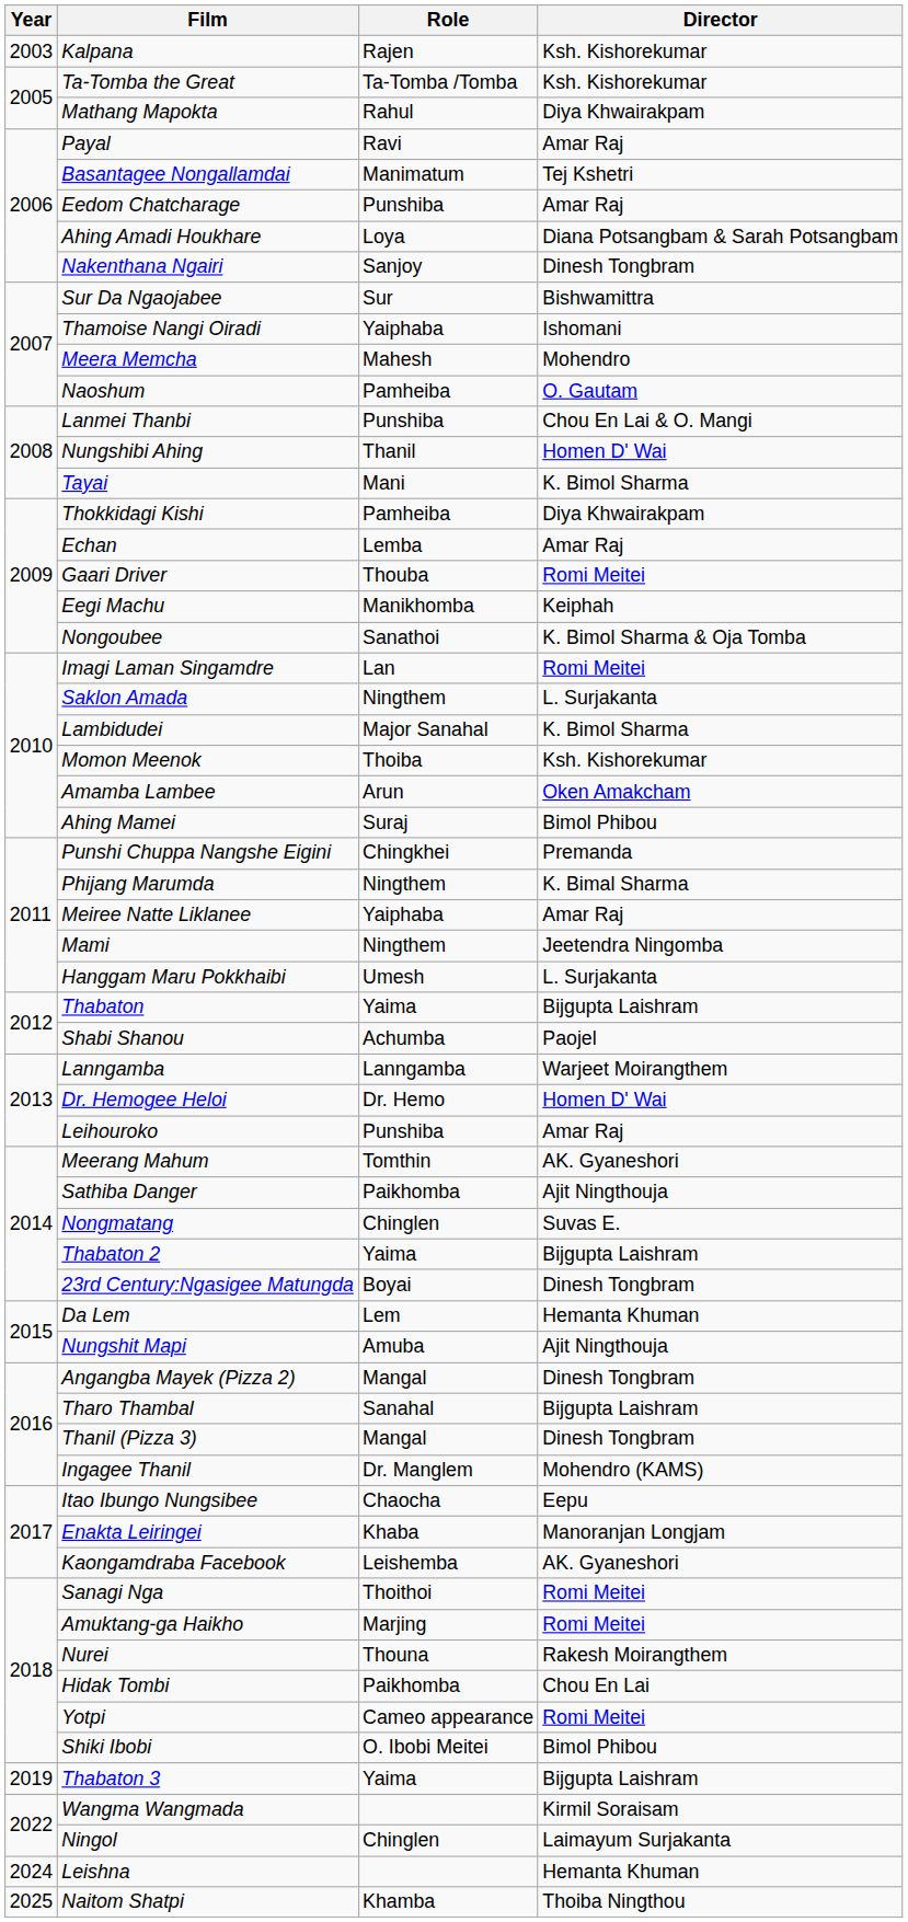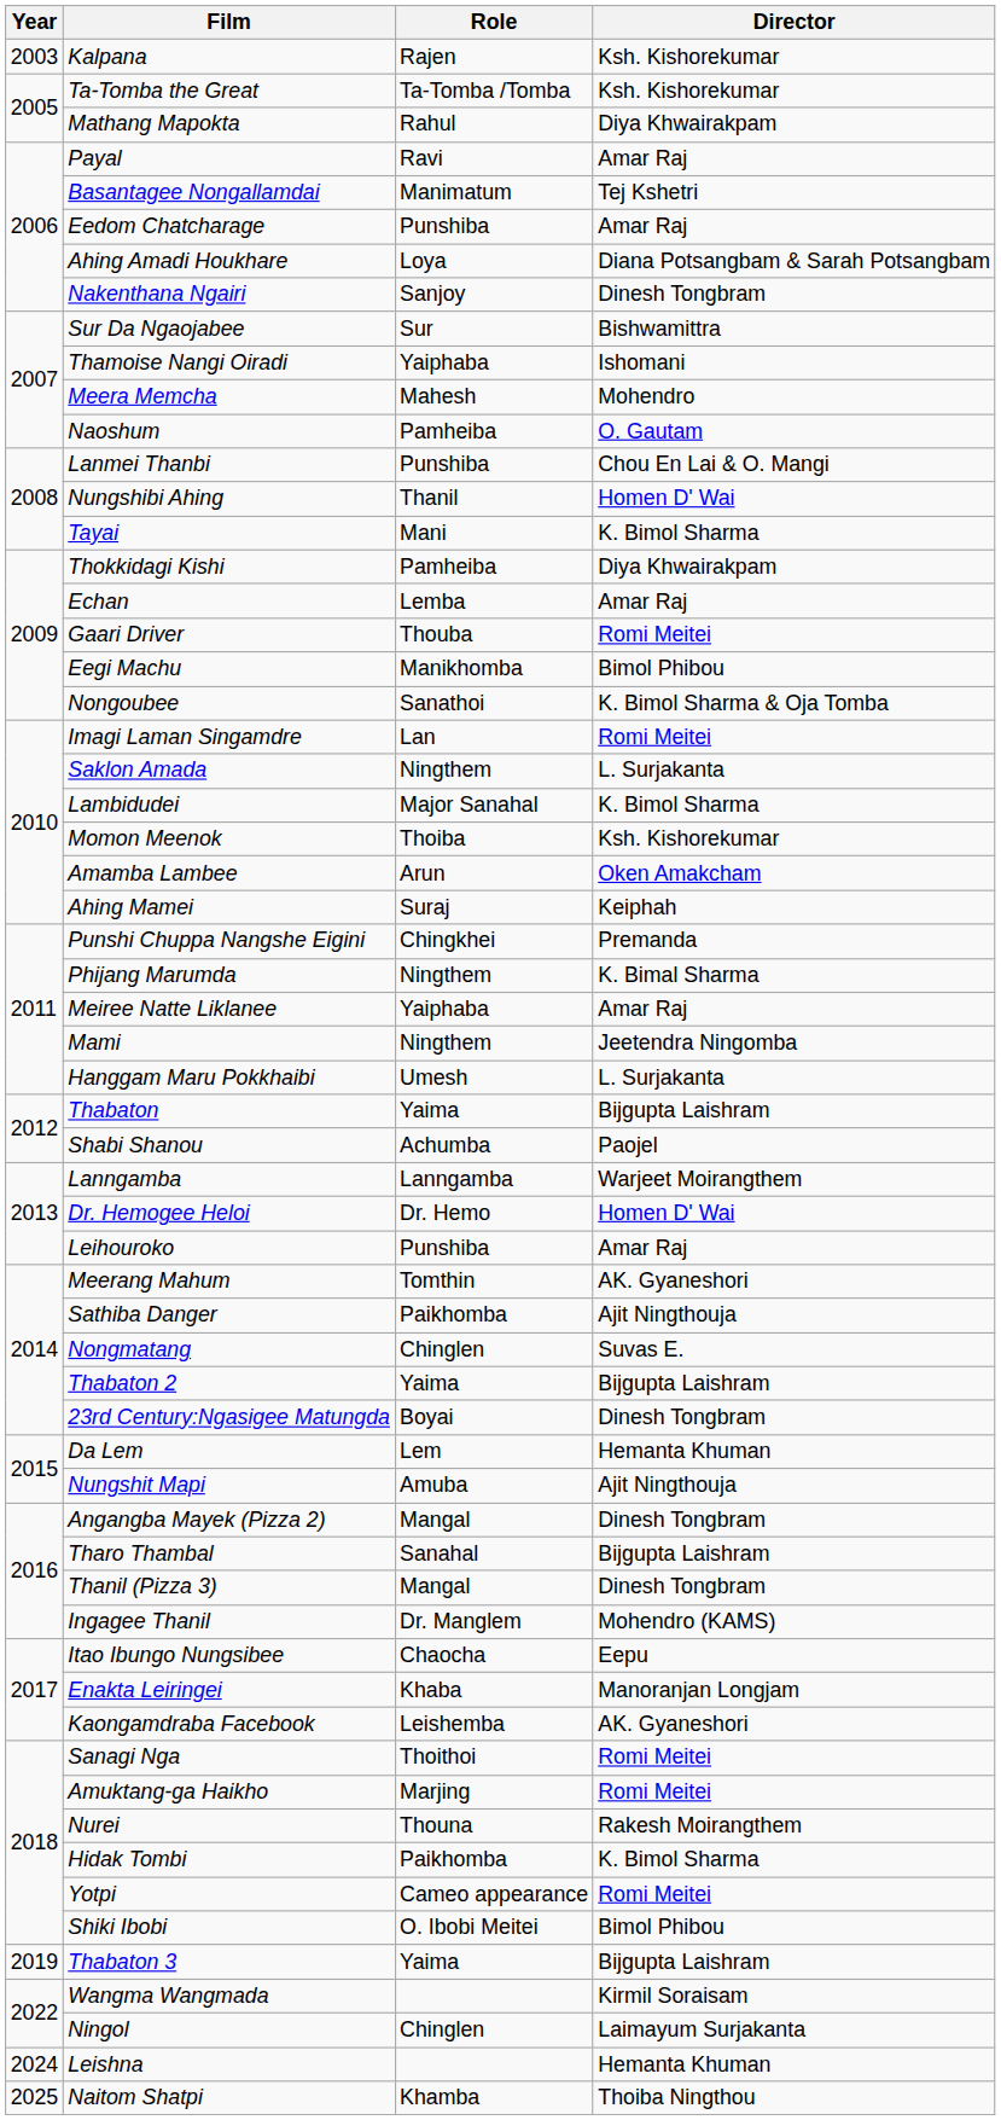Eegi Machu | Director: Keiphah -> Bimol Phibou
Ahing Mamei | Director: Bimol Phibou -> Keiphah
Hidak Tombi | Director: Chou En Lai -> K. Bimol Sharma
